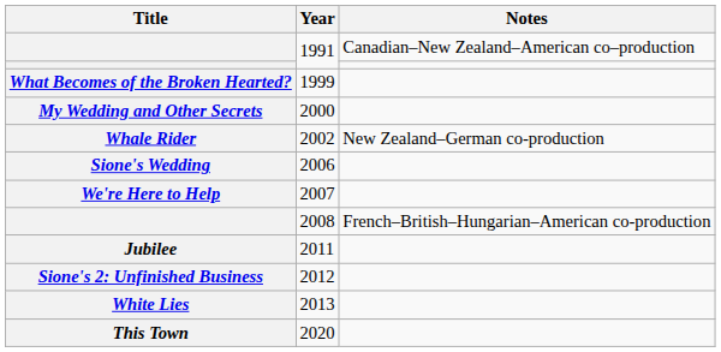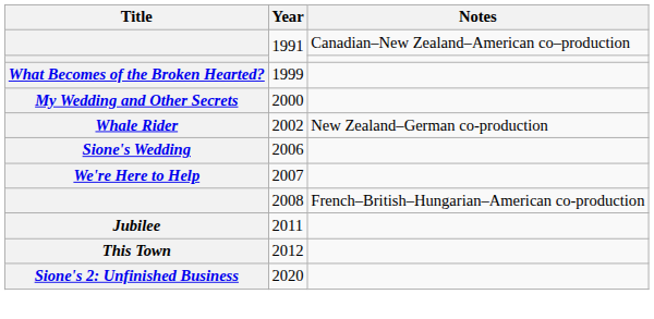2012 | Title: Sione's 2: Unfinished Business -> This Town
- row: White Lies | 2013
2020 | Title: This Town -> Sione's 2: Unfinished Business
